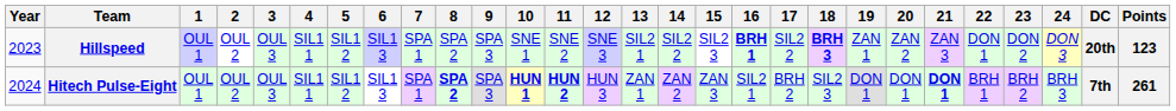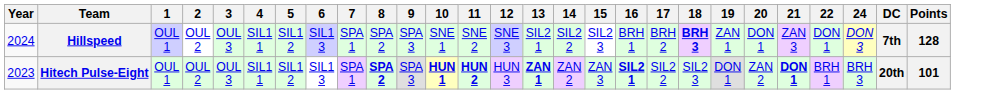- column: 23 | DON 2 | BRH 2
Hillspeed | Year: 2023 -> 2024
Hillspeed | 16: bold -> normal
Hillspeed | 17: SIL2 2 -> BRH 2
Hillspeed | 20: ZAN 2 -> DON 1
Hillspeed | DC: 20th -> 7th
Hillspeed | Points: 123 -> 128
Hitech Pulse-Eight | Year: 2024 -> 2023
Hitech Pulse-Eight | 13: normal -> bold
Hitech Pulse-Eight | 16: normal -> bold
Hitech Pulse-Eight | 17: BRH 2 -> SIL2 2
Hitech Pulse-Eight | 20: DON 1 -> ZAN 2
Hitech Pulse-Eight | DC: 7th -> 20th
Hitech Pulse-Eight | Points: 261 -> 101
